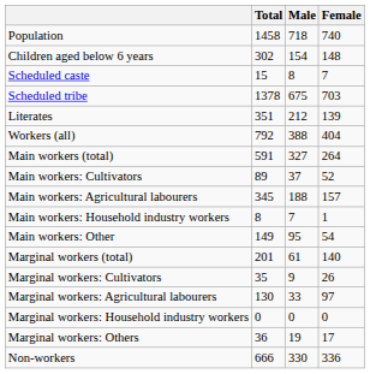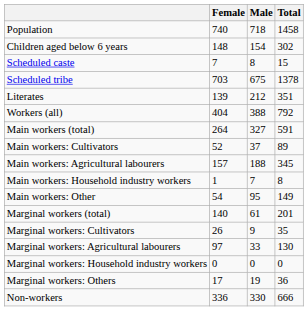columns swapped: Total <-> Female
